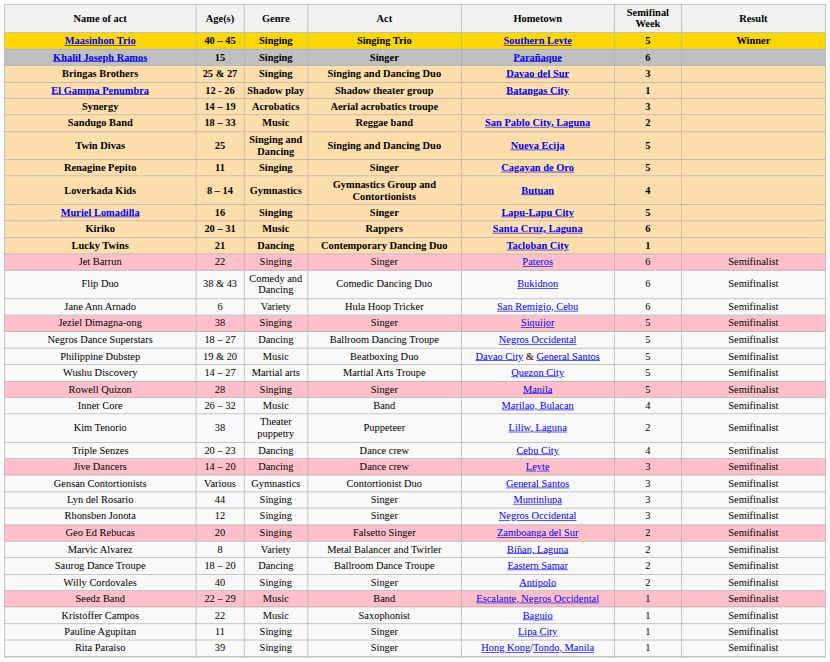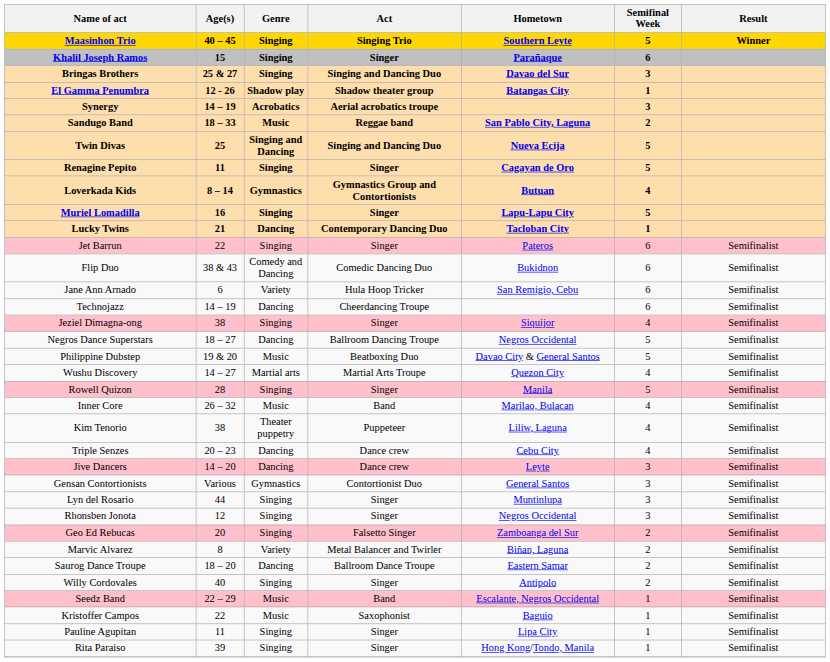- row: Kiriko | 20 – 31 | Music | Rappers | Santa Cruz, Laguna | 6
+ row: Technojazz | 14 – 19 | Dancing | Cheerdancing Troupe | 6 | Semifinalist
Jeziel Dimagna-ong | Semifinal Week: 5 -> 4
Wushu Discovery | Semifinal Week: 5 -> 4
Kim Tenorio | Semifinal Week: 2 -> 4
